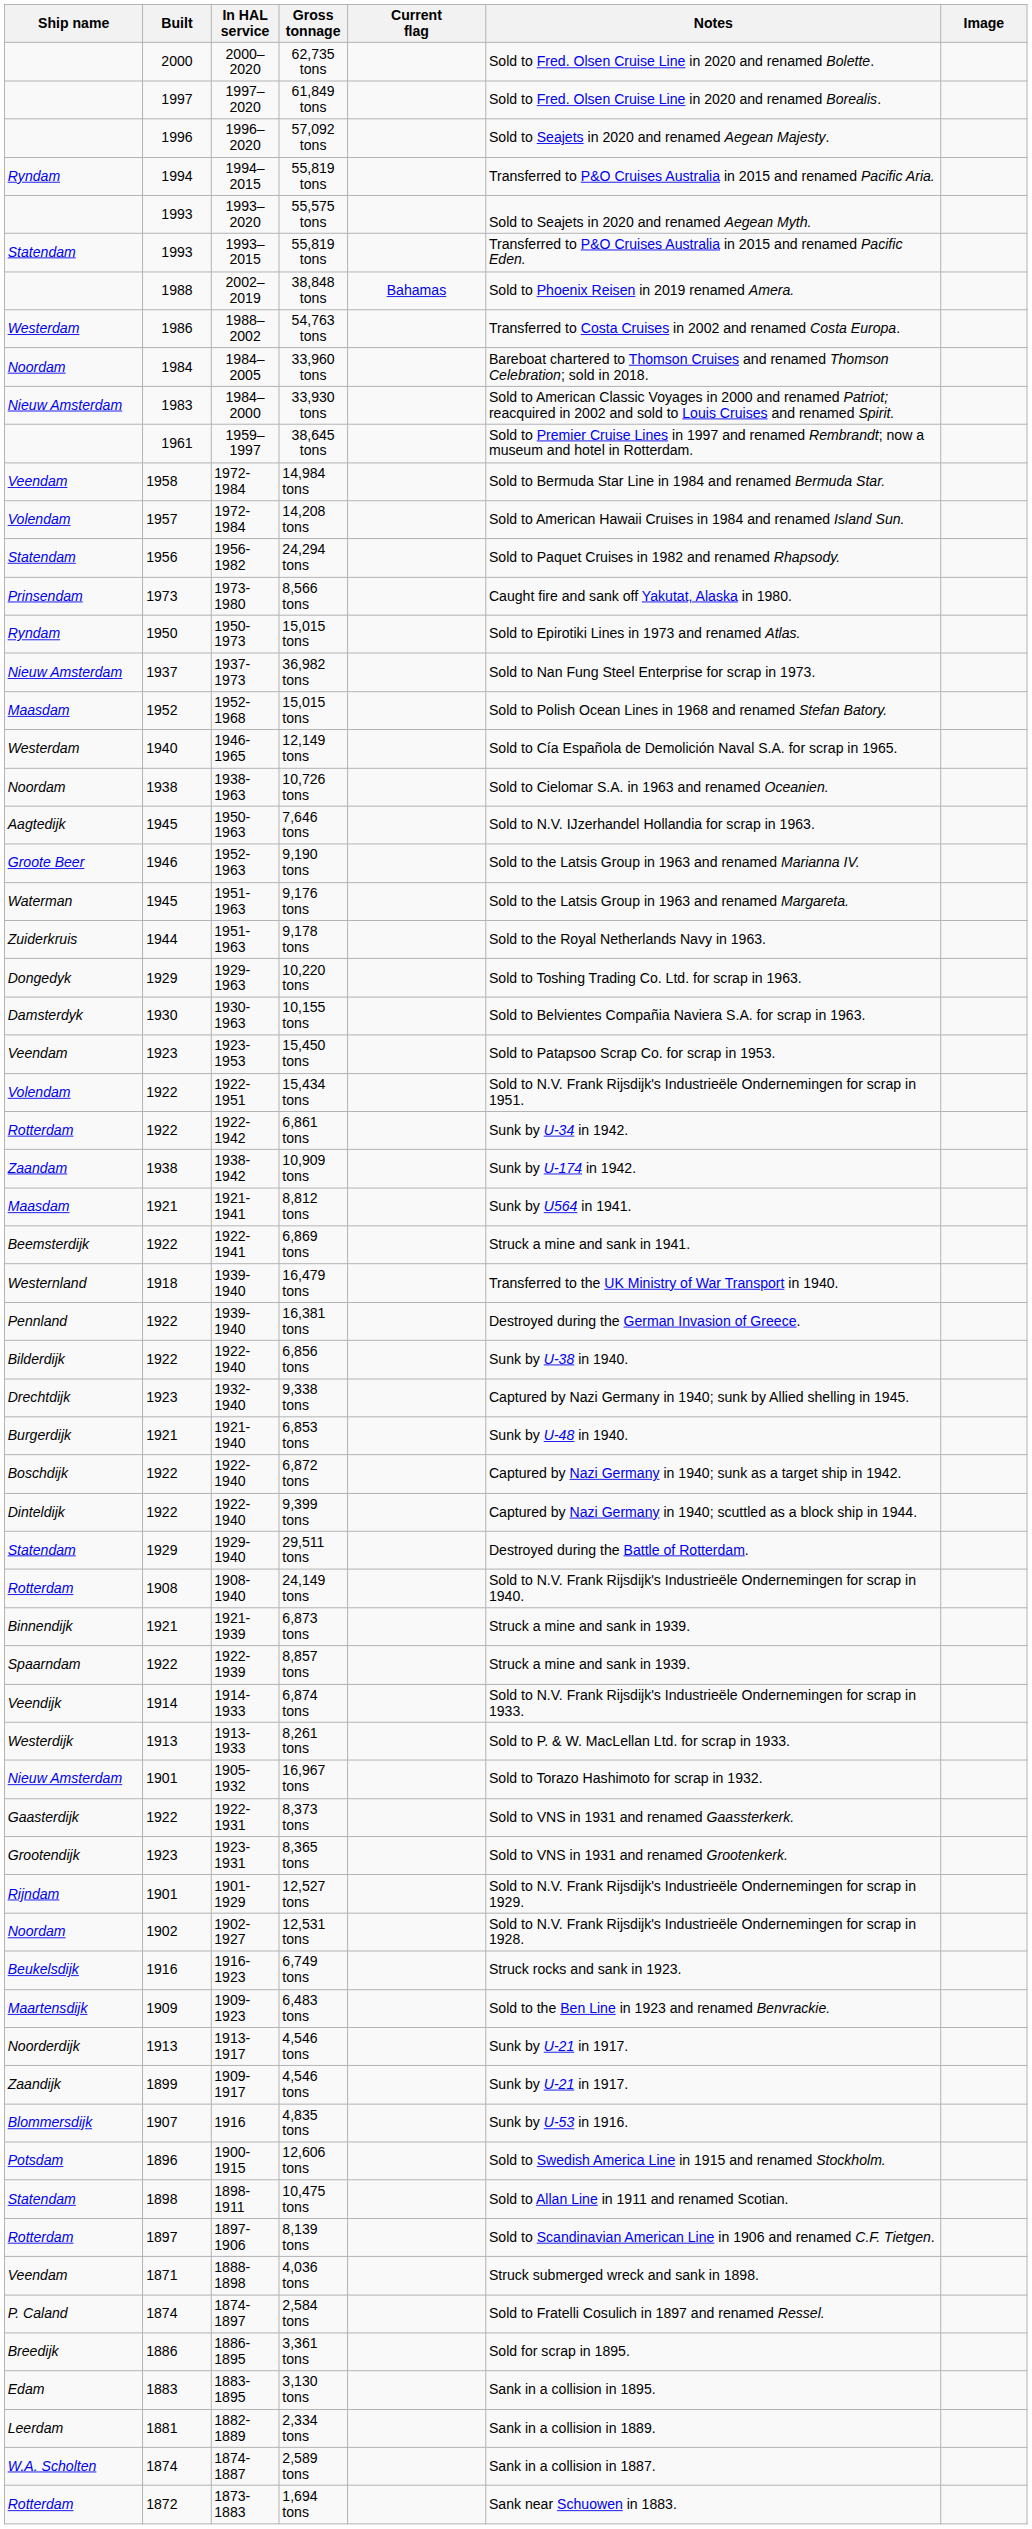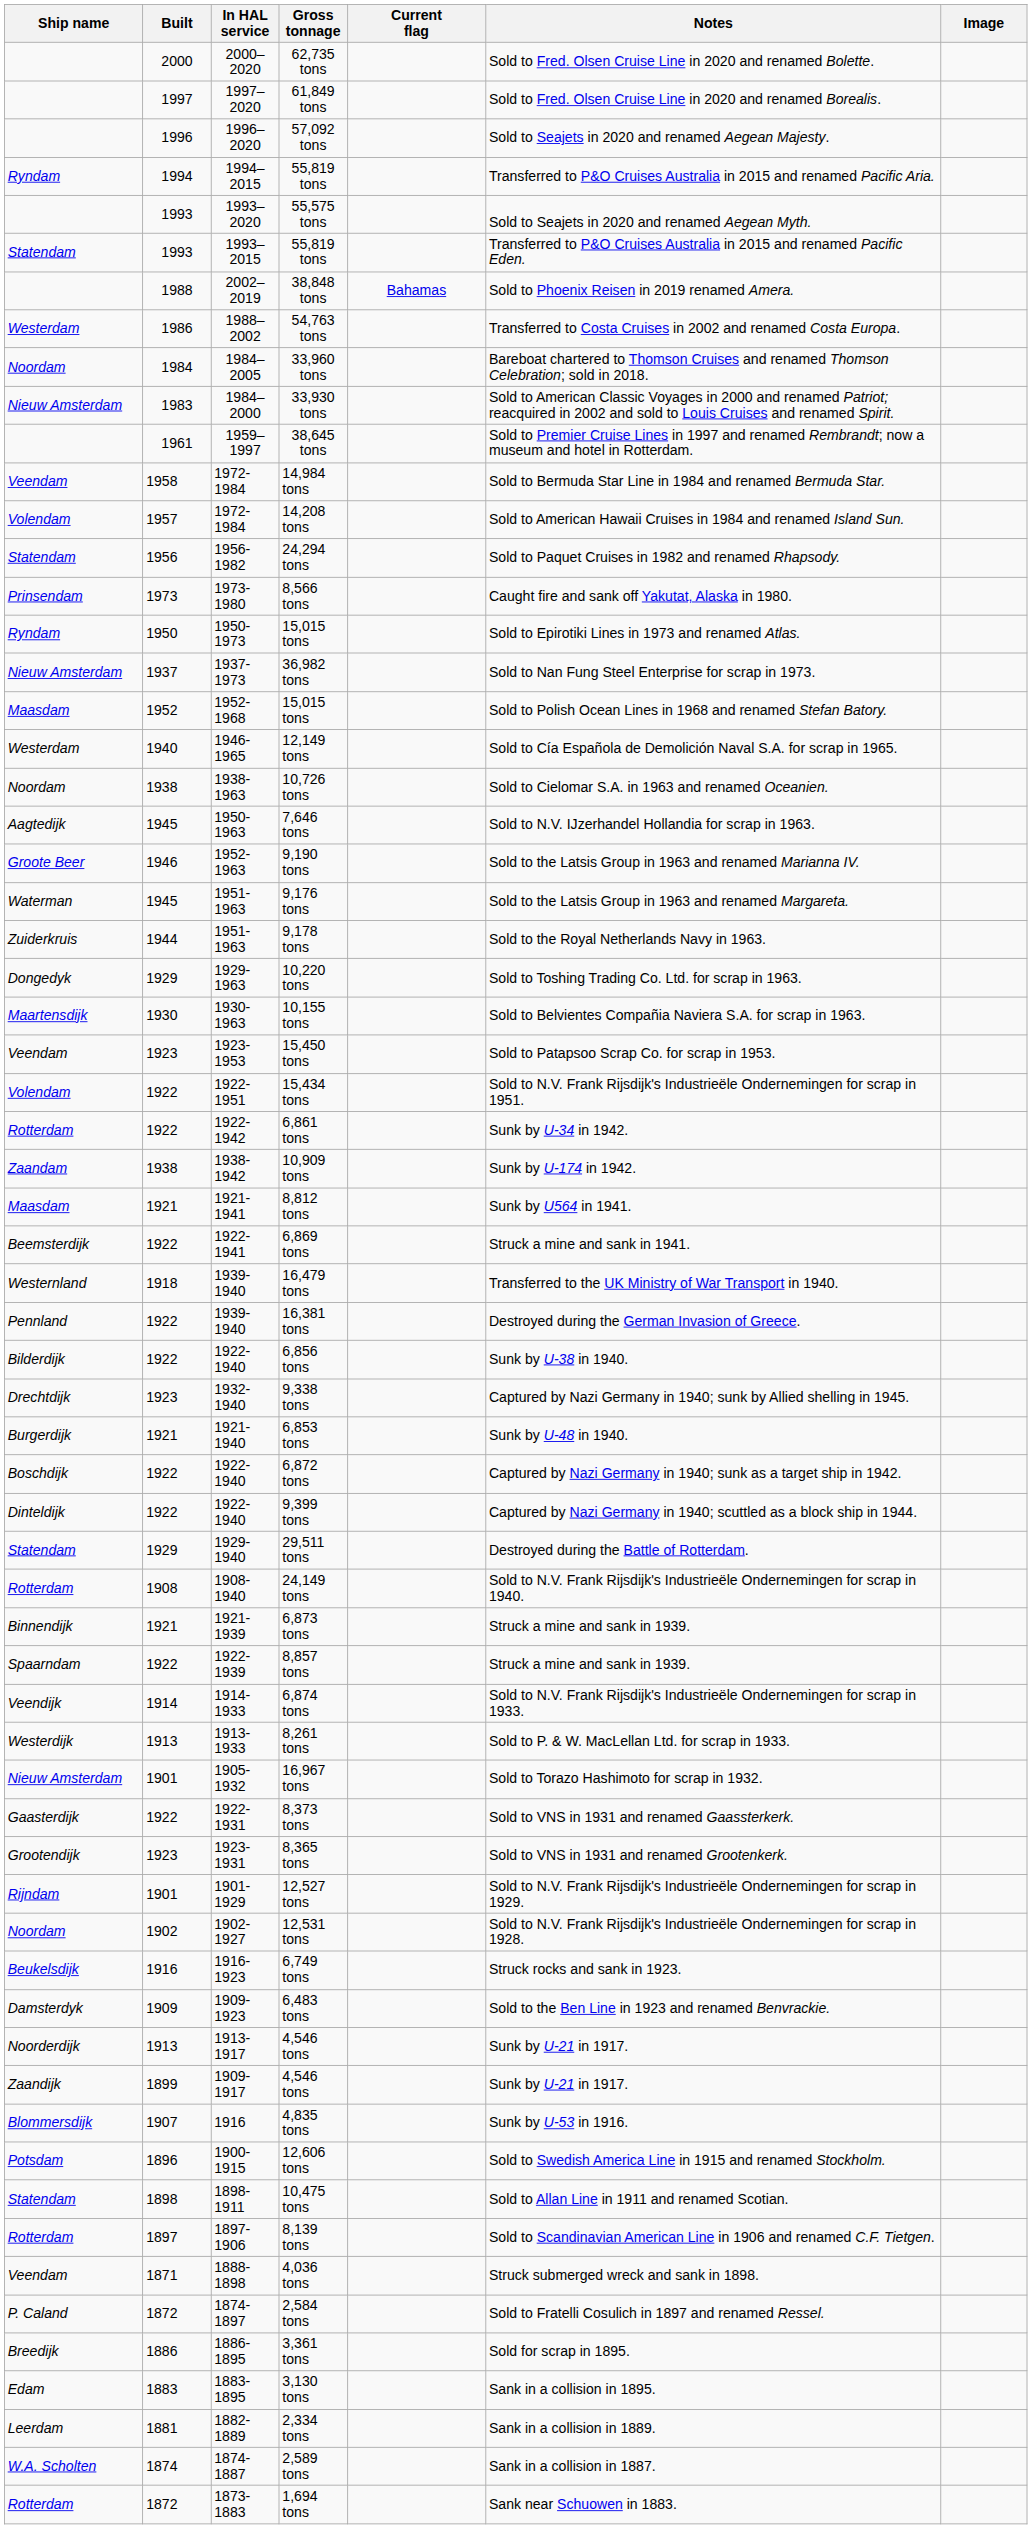10,155 tons | Ship name: Damsterdyk -> Maartensdijk
6,483 tons | Ship name: Maartensdijk -> Damsterdyk
2,584 tons | Built: 1874 -> 1872
